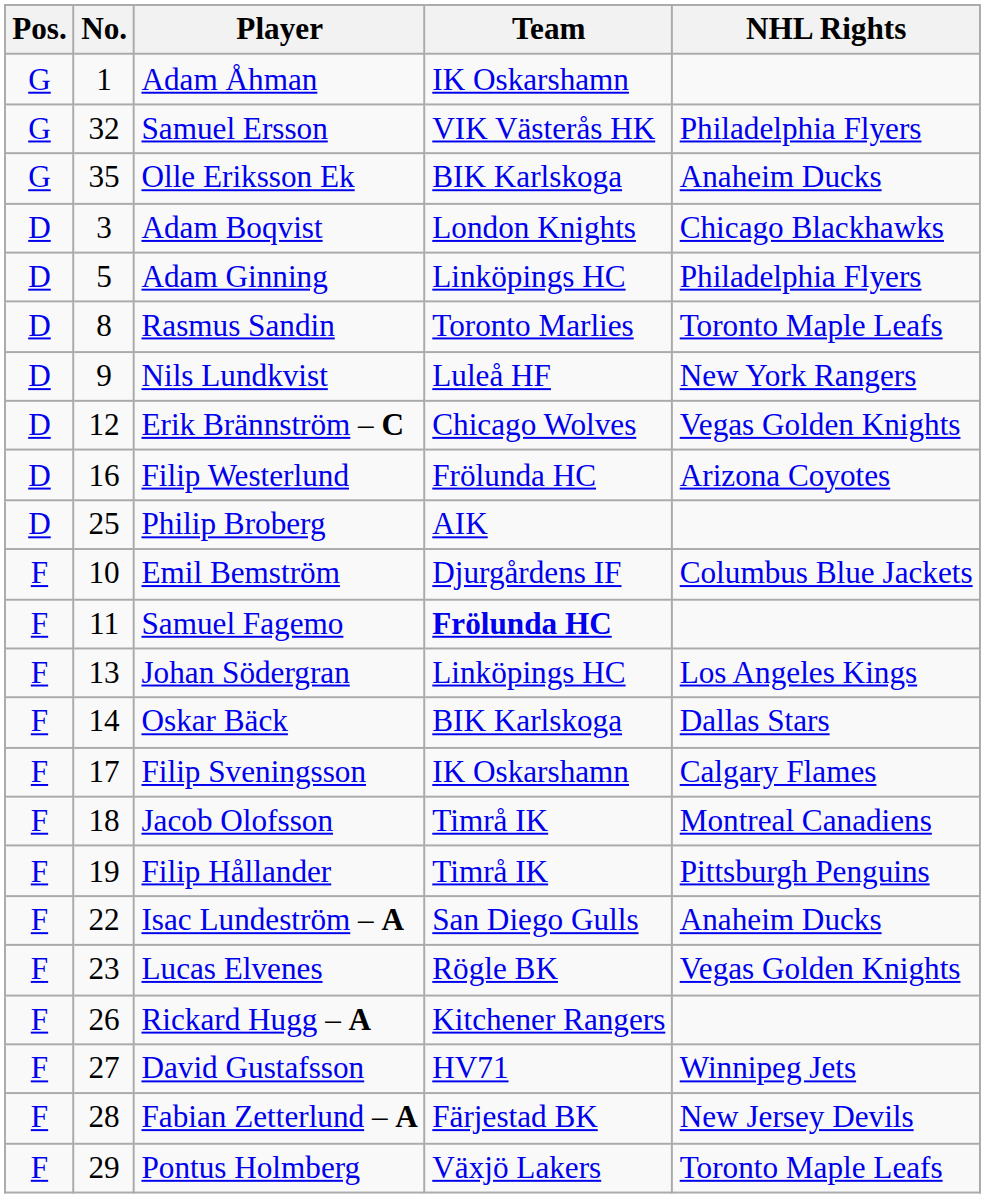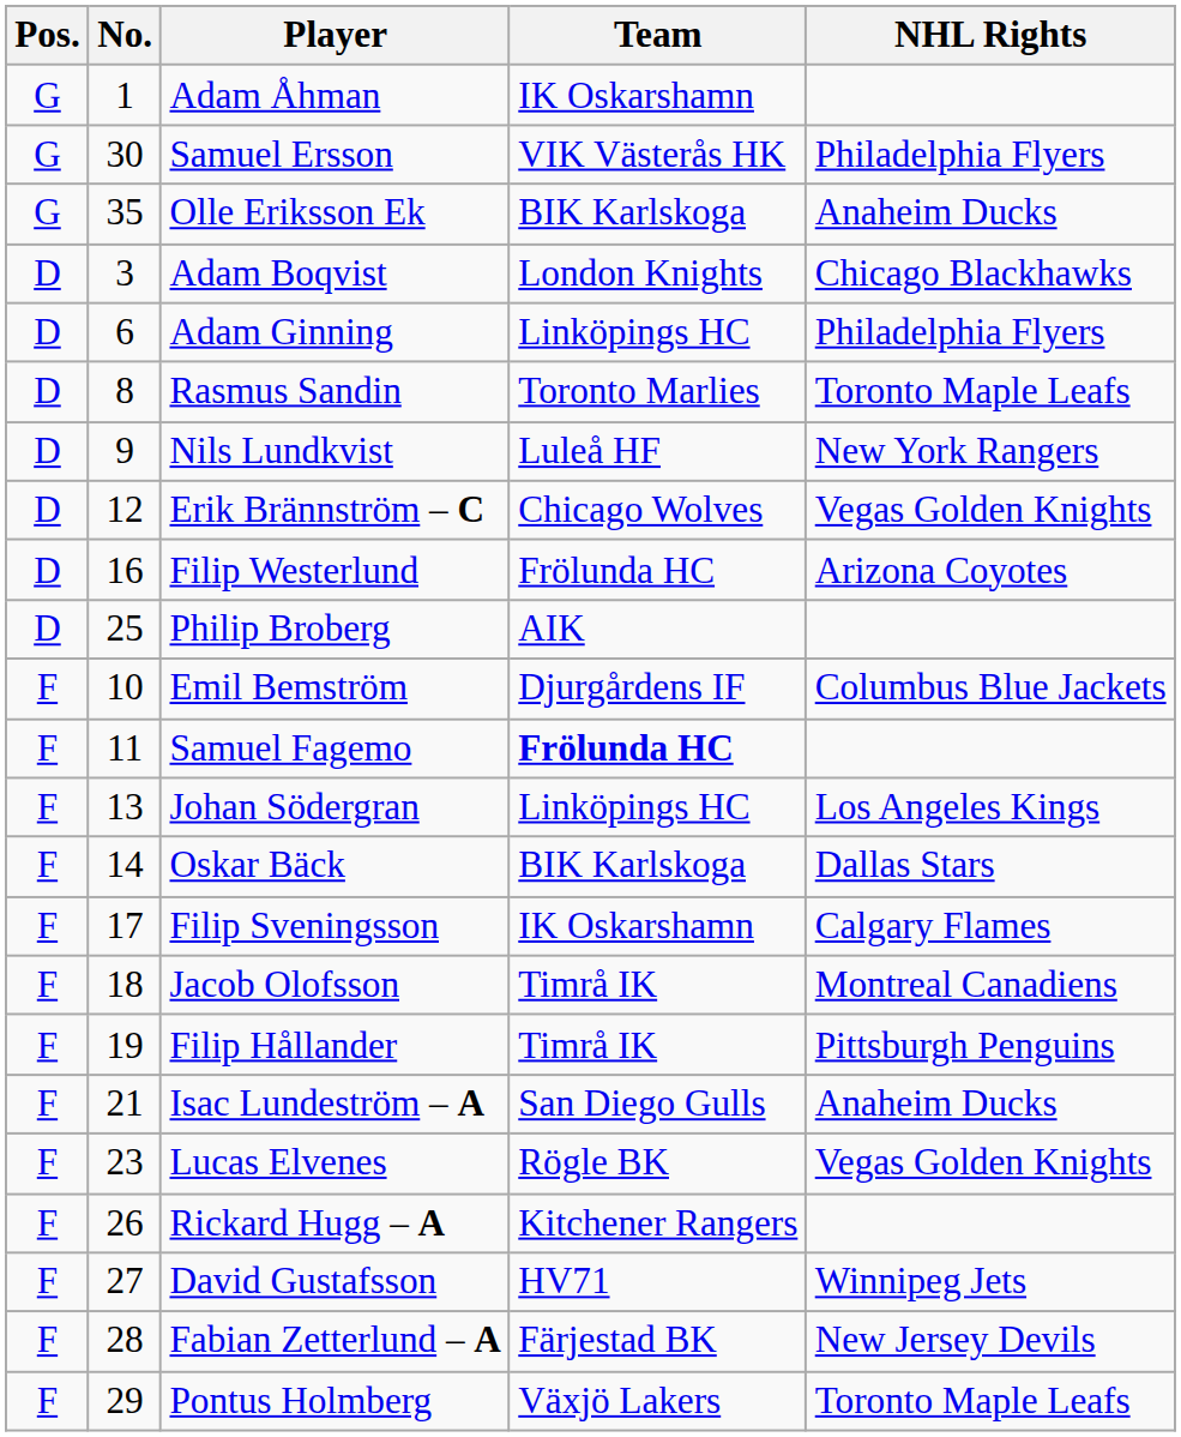Samuel Ersson | No.: 32 -> 30
Adam Ginning | No.: 5 -> 6
Isac Lundeström – A | No.: 22 -> 21
